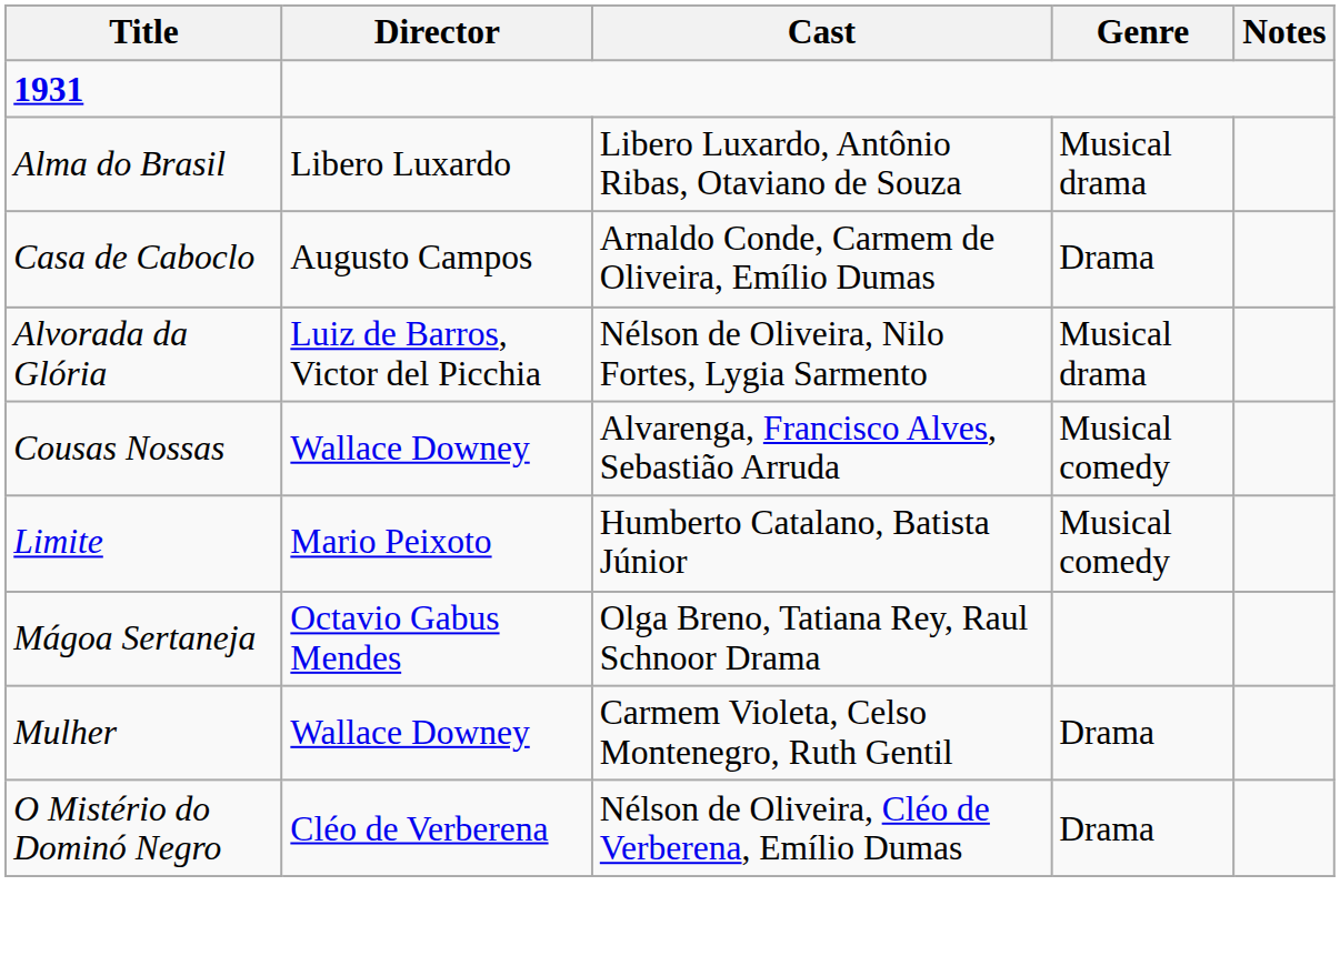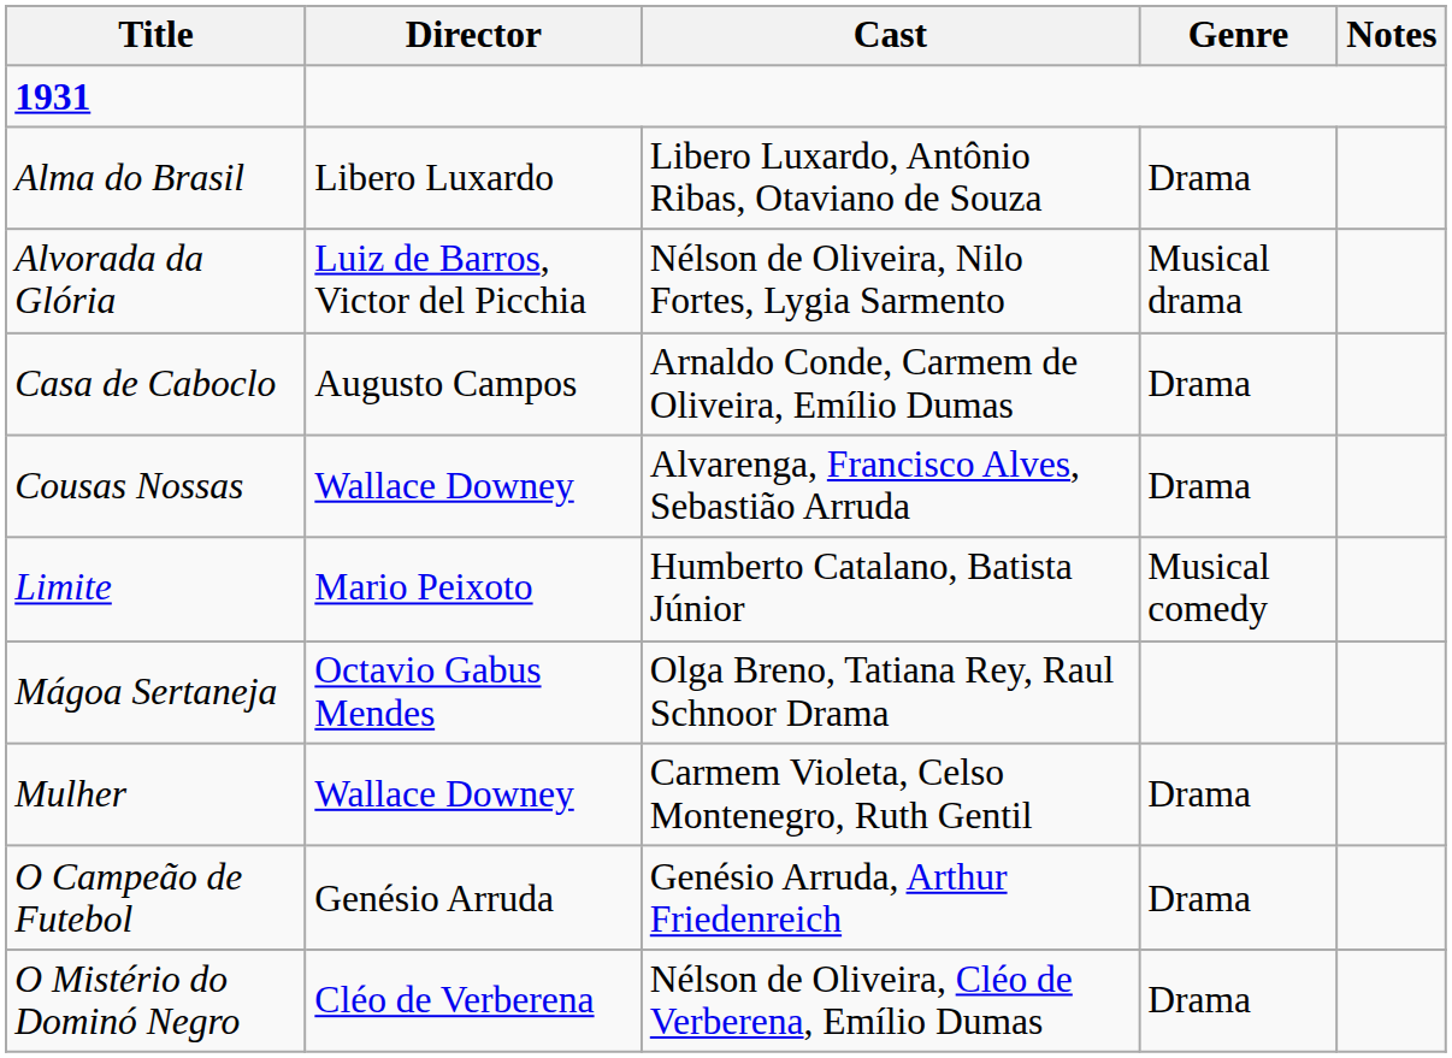Alma do Brasil | Genre: Musical drama -> Drama
rows swapped: Alvorada da Glória <-> Casa de Caboclo
Cousas Nossas | Genre: Musical comedy -> Drama
+ row: O Campeão de Futebol | Genésio Arruda | Genésio Arruda, Arthur Friedenreich | Drama
